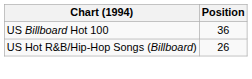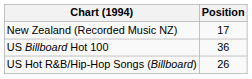+ row: New Zealand (Recorded Music NZ) | 17
